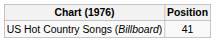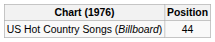US Hot Country Songs (Billboard) | Position: 41 -> 44
